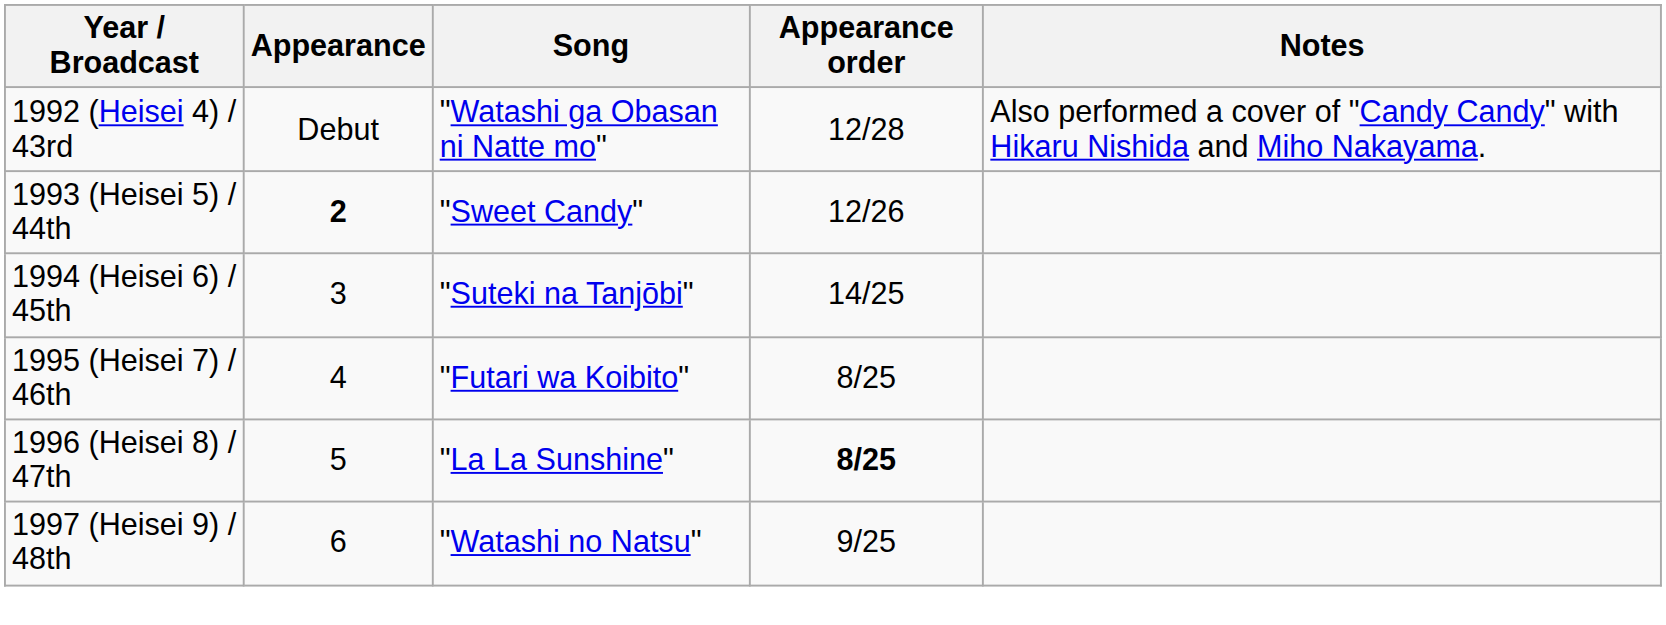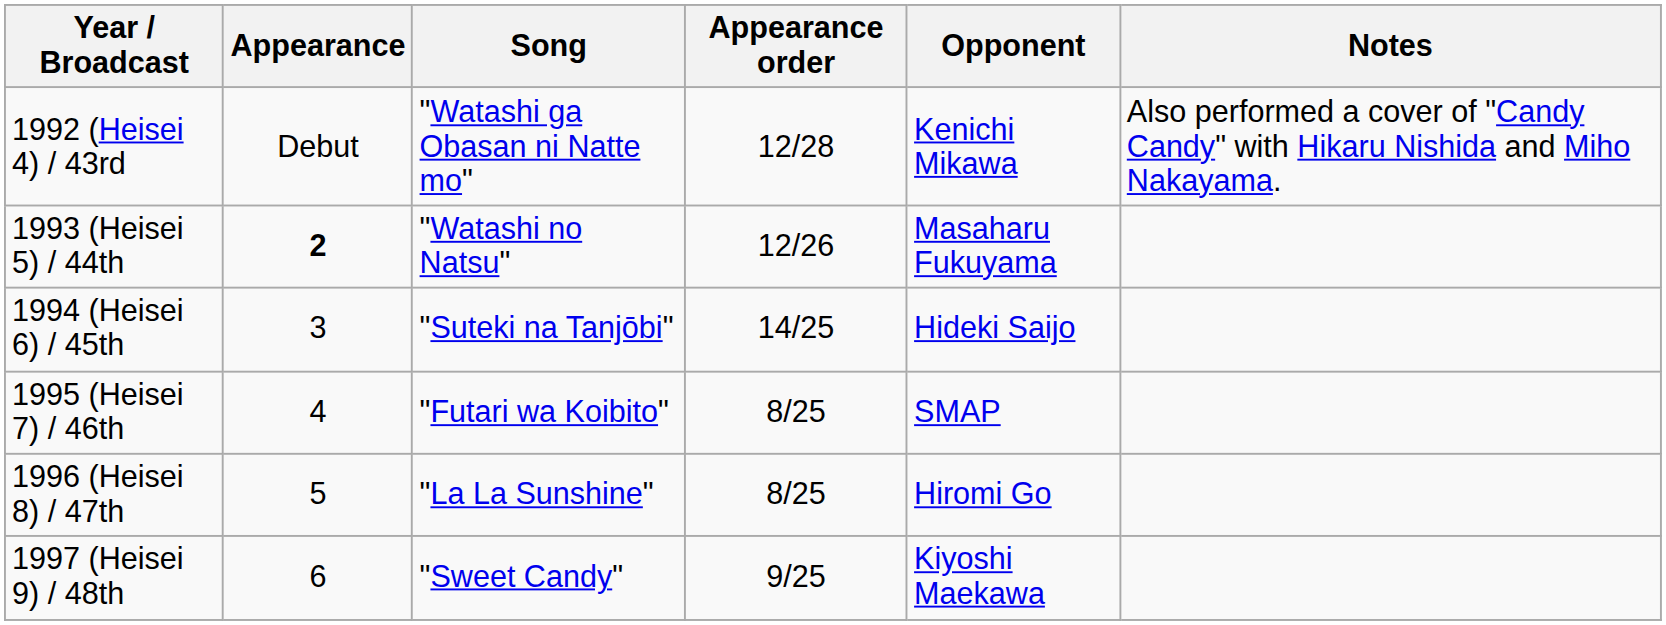+ column: Opponent | Kenichi Mikawa | Masaharu Fukuyama | Hideki Saijo | SMAP | Hiromi Go | Kiyoshi Maekawa
1993 (Heisei 5) / 44th | Song: "Sweet Candy" -> "Watashi no Natsu"
1996 (Heisei 8) / 47th | Appearance order: bold -> normal
1997 (Heisei 9) / 48th | Song: "Watashi no Natsu" -> "Sweet Candy"
